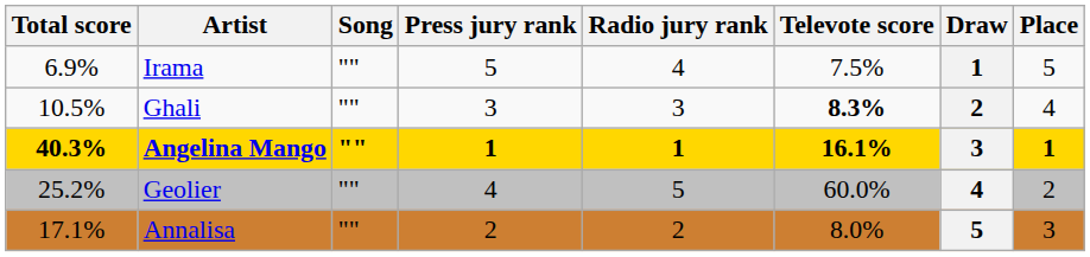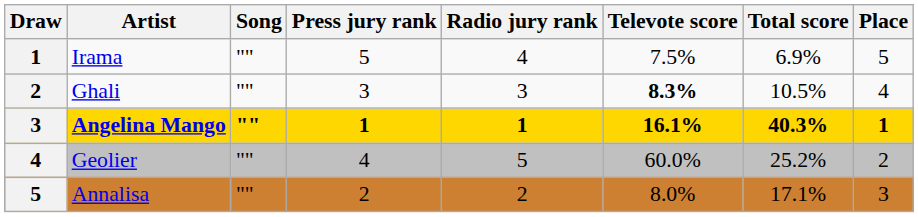columns swapped: Draw <-> Total score
